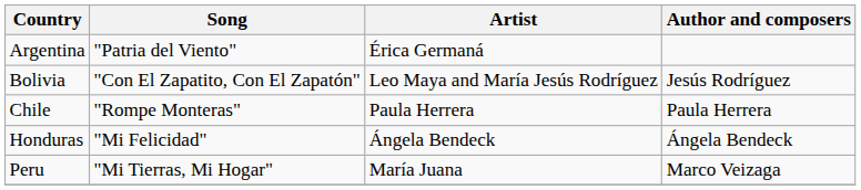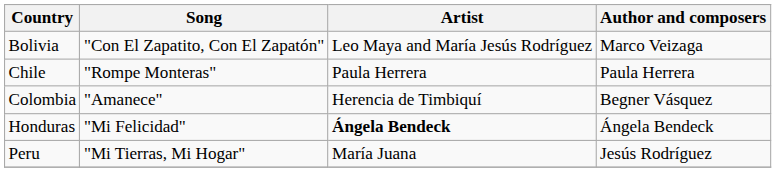- row: Argentina | "Patria del Viento" | Érica Germaná
Bolivia | Author and composers: Jesús Rodríguez -> Marco Veizaga
+ row: Colombia | "Amanece" | Herencia de Timbiquí | Begner Vásquez
Honduras | Artist: normal -> bold
Peru | Author and composers: Marco Veizaga -> Jesús Rodríguez
